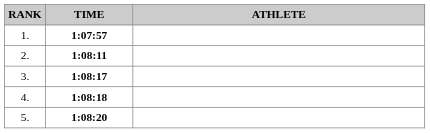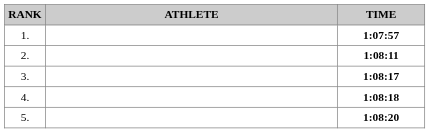columns swapped: ATHLETE <-> TIME
